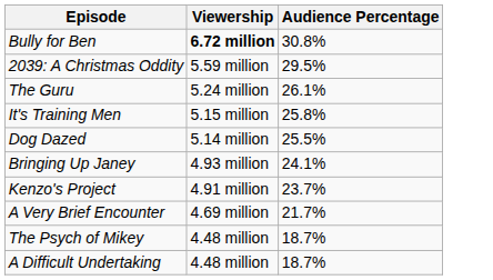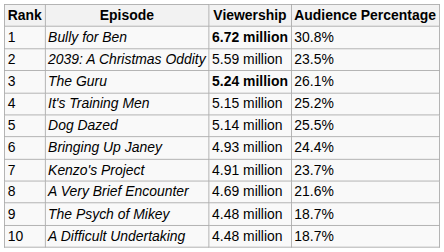+ column: Rank | 1 | 2 | 3 | 4 | 5 | 6 | 7 | 8 | 9 | 10
2039: A Christmas Oddity | Audience Percentage: 29.5% -> 23.5%
The Guru | Viewership: normal -> bold
It's Training Men | Audience Percentage: 25.8% -> 25.2%
Bringing Up Janey | Audience Percentage: 24.1% -> 24.4%
A Very Brief Encounter | Audience Percentage: 21.7% -> 21.6%
